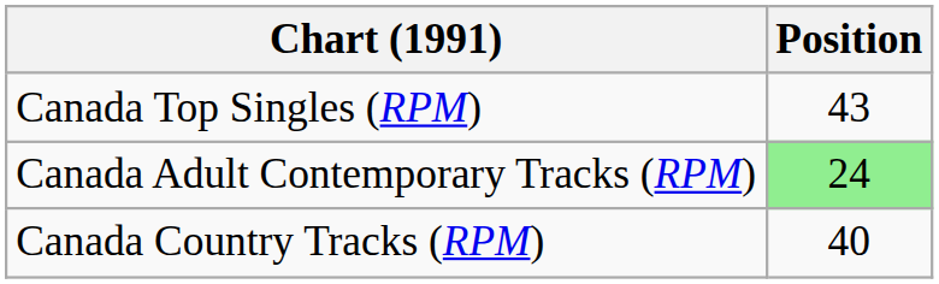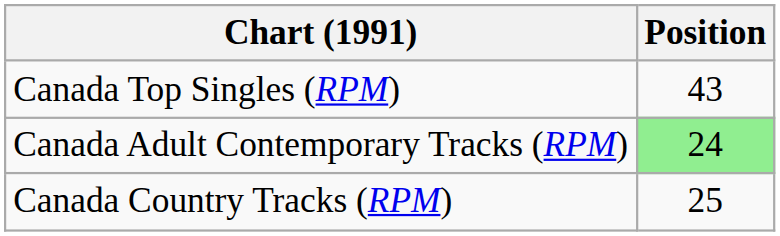Canada Country Tracks (RPM) | Position: 40 -> 25
